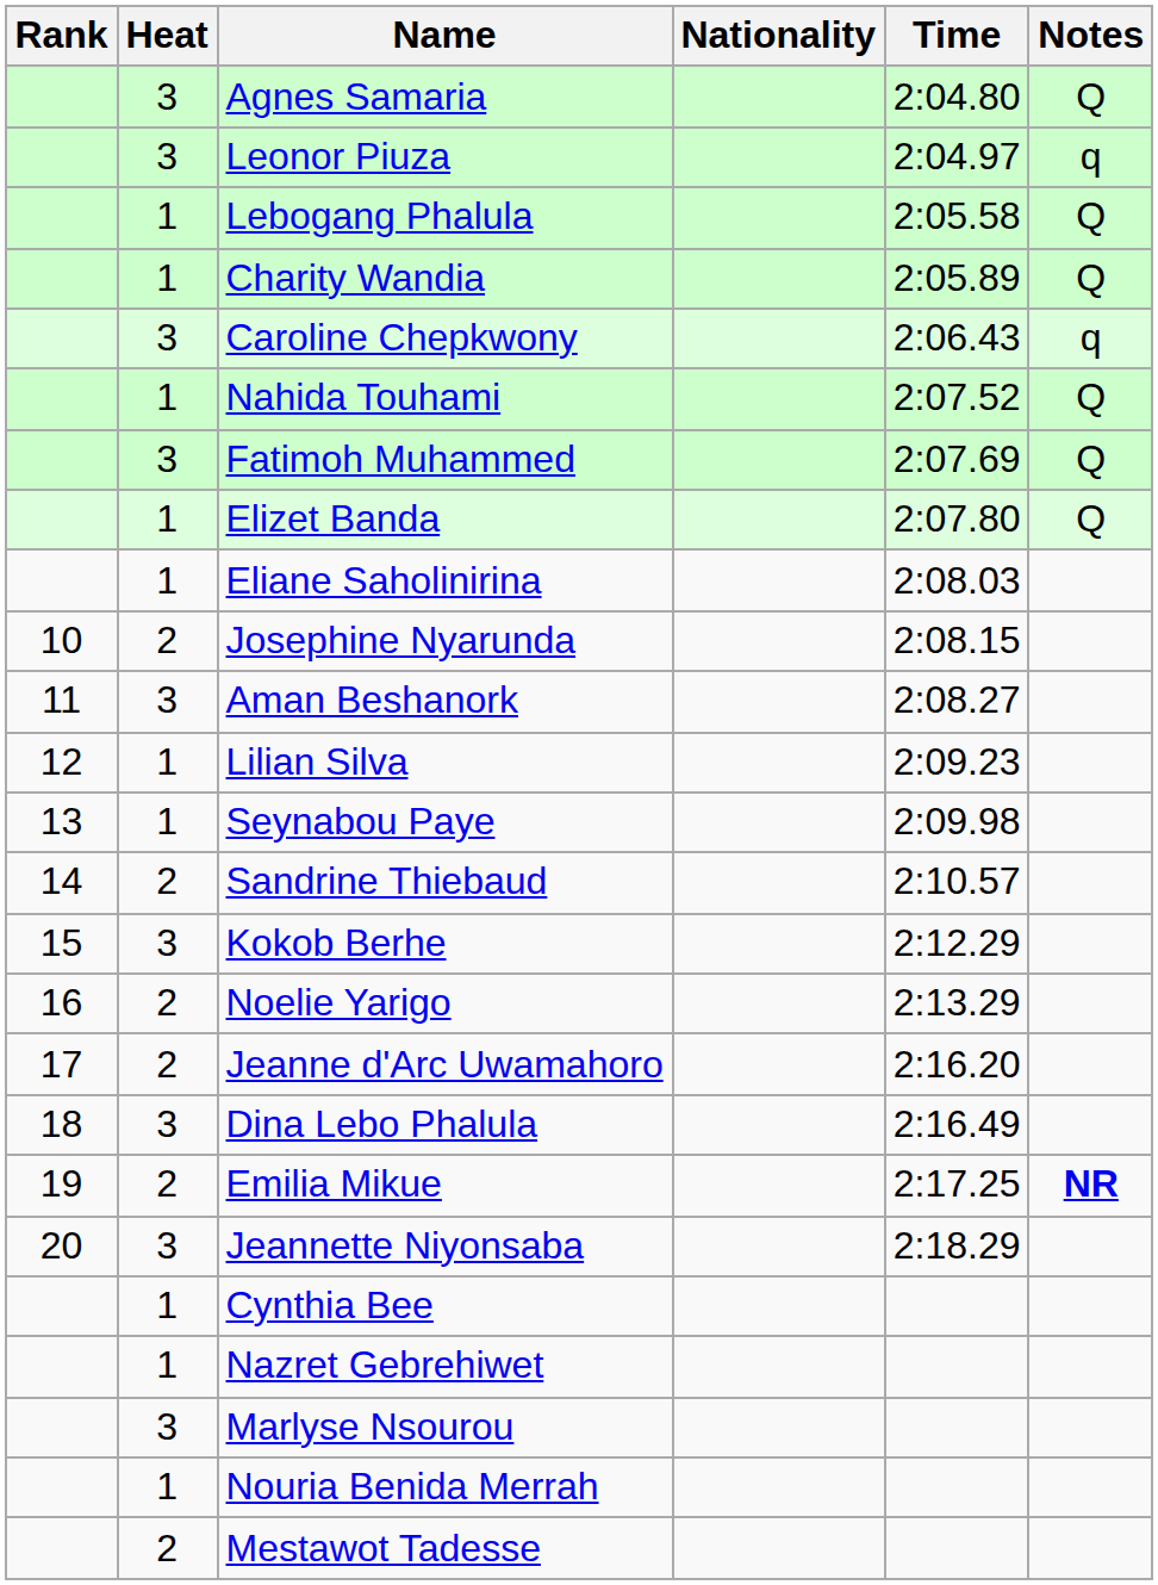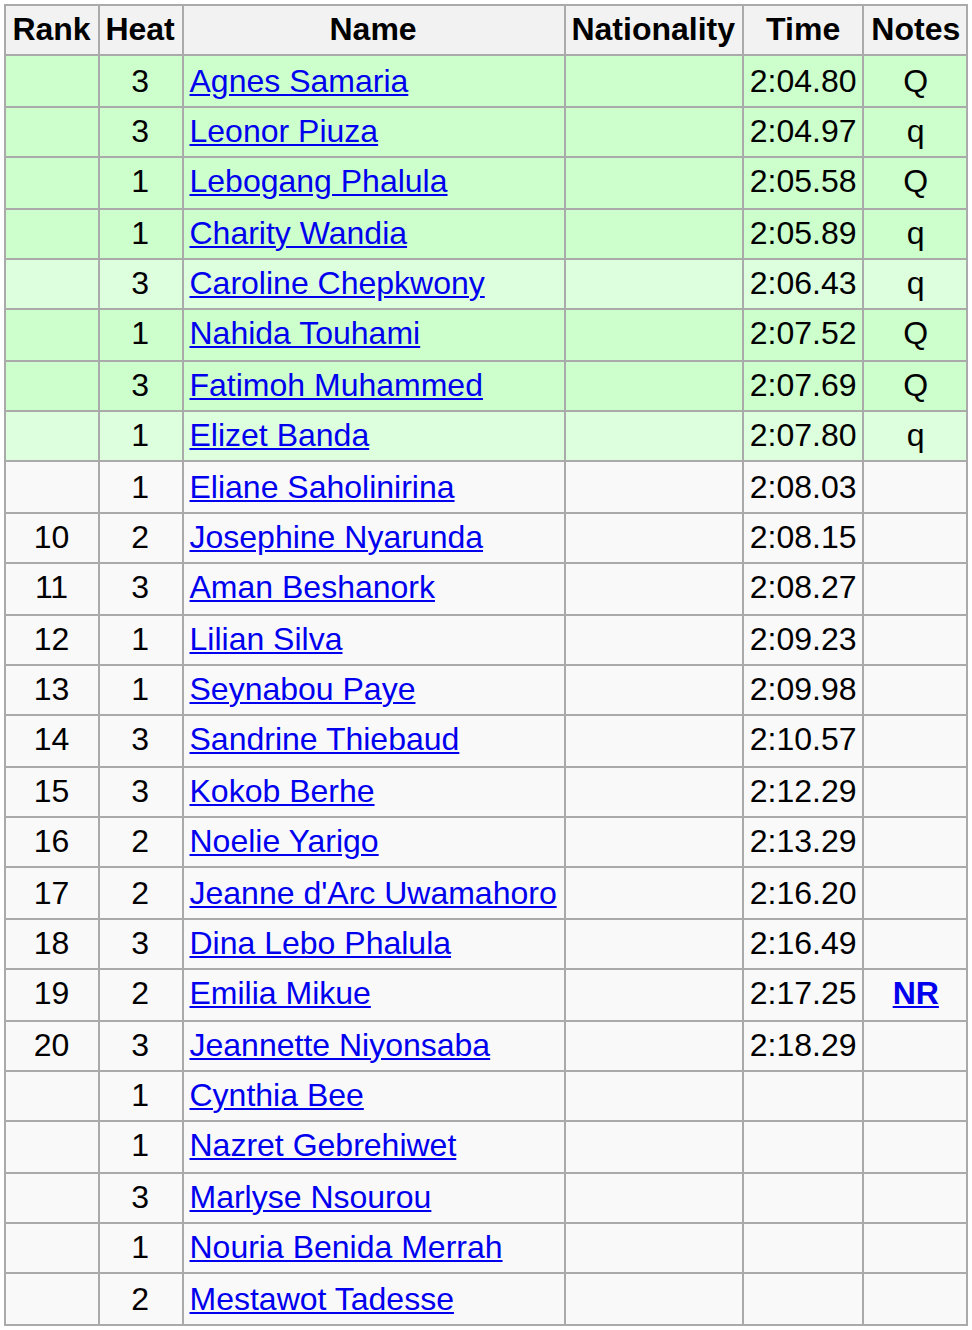Charity Wandia | Notes: Q -> q
Elizet Banda | Notes: Q -> q
Sandrine Thiebaud | Heat: 2 -> 3
